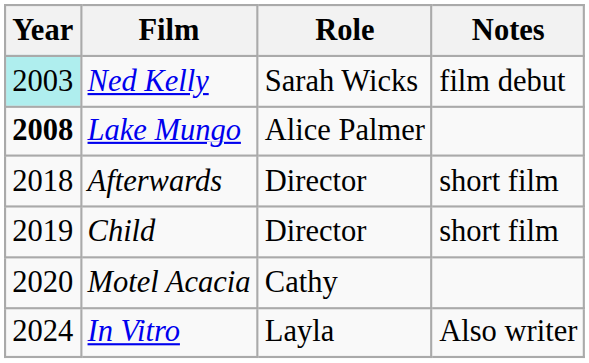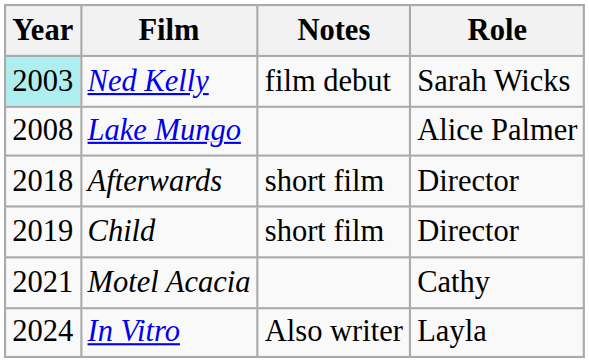columns swapped: Role <-> Notes
Lake Mungo | Year: bold -> normal
Motel Acacia | Year: 2020 -> 2021
